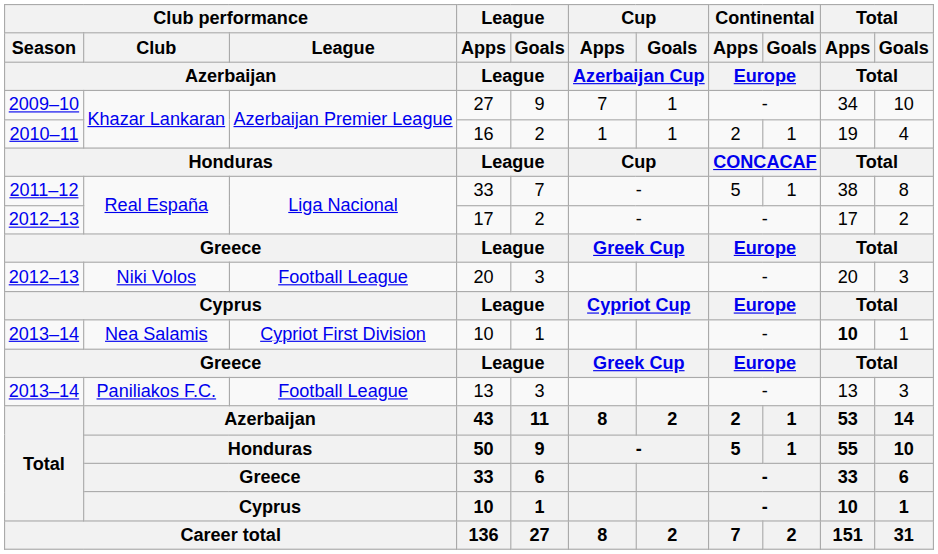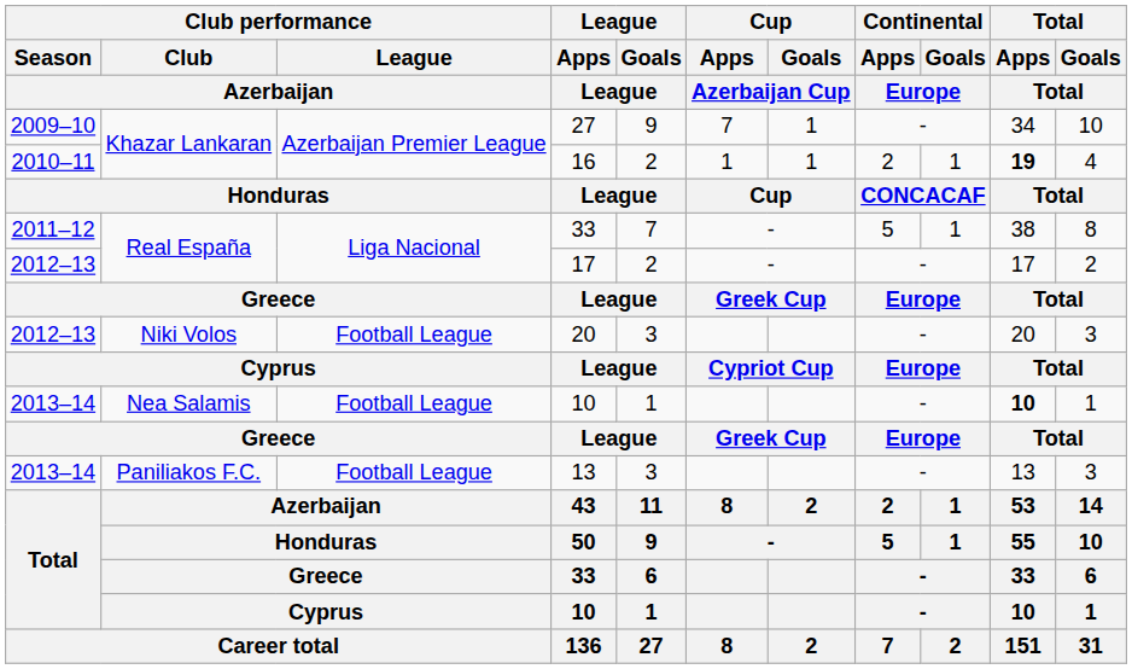16 | Total / Apps / Total: normal -> bold
2013–14 / 10 | Club performance / League / Azerbaijan: Cypriot First Division -> Football League
